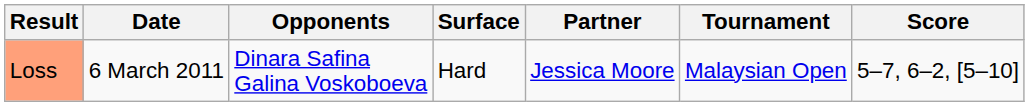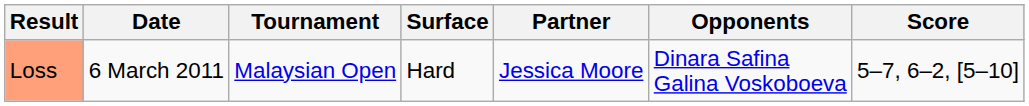columns swapped: Tournament <-> Opponents
